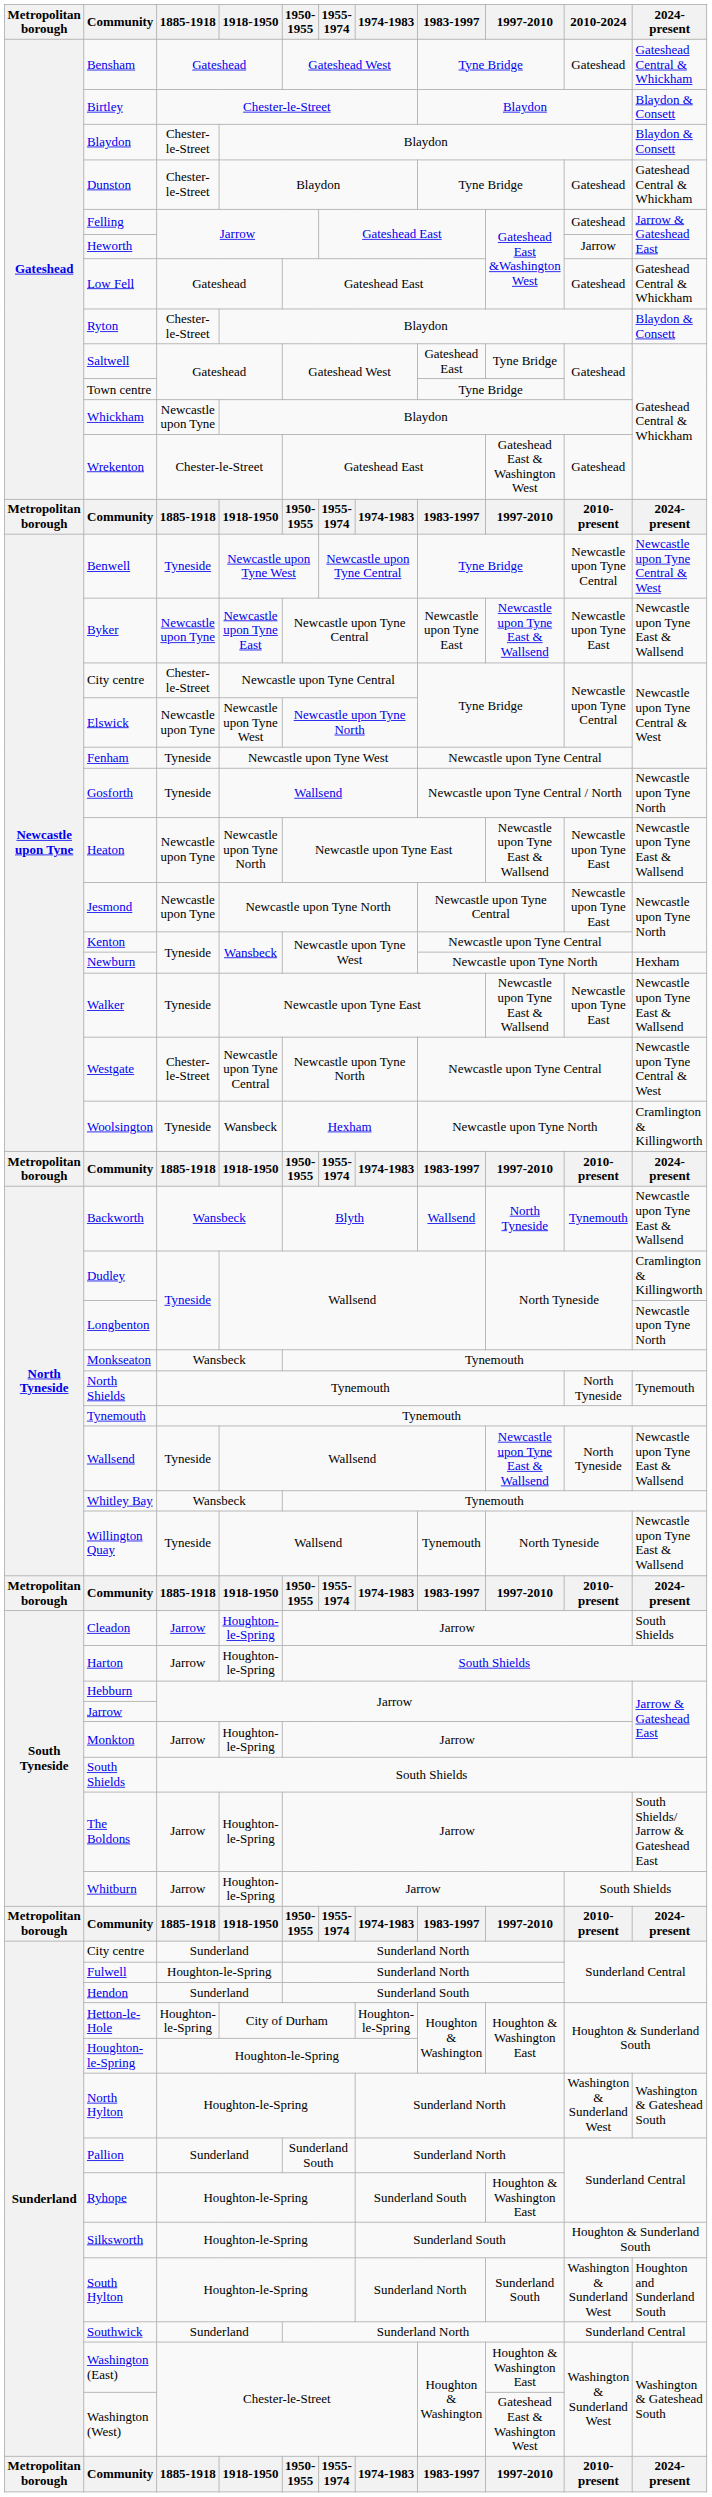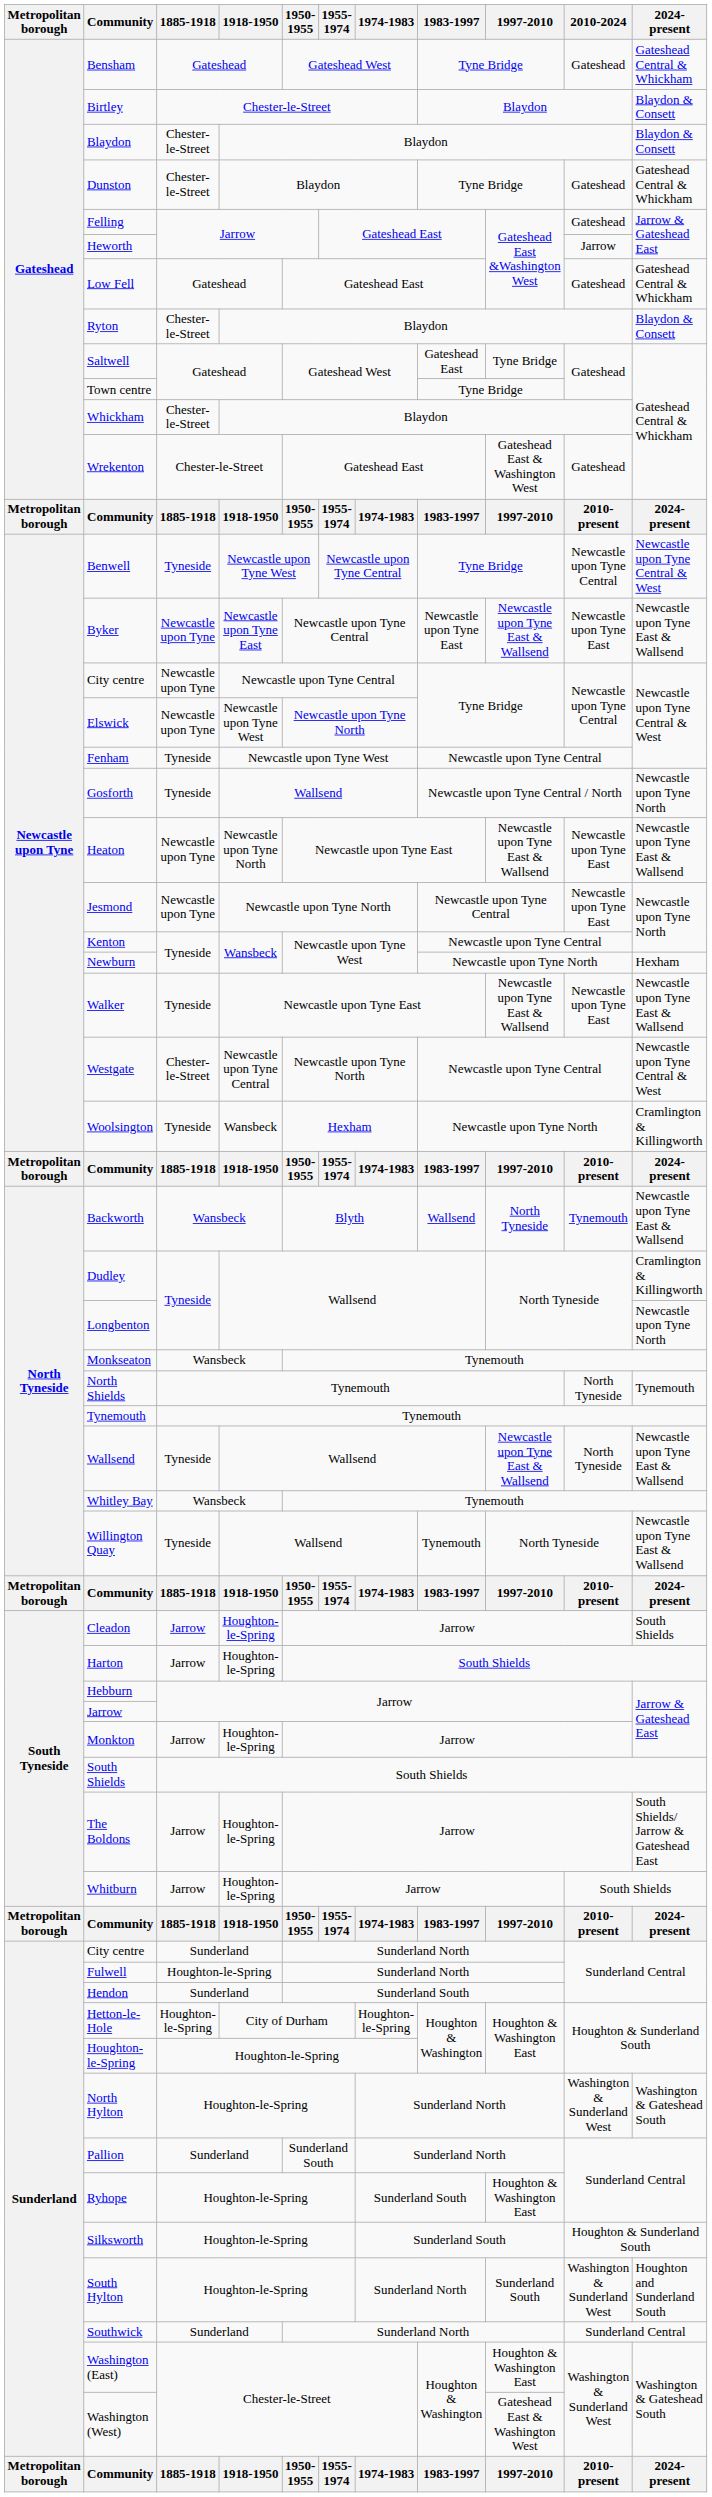Whickham | 1885-1918: Newcastle upon Tyne -> Chester-le-Street
City centre / Newcastle upon Tyne Central | 1885-1918: Chester-le-Street -> Newcastle upon Tyne
